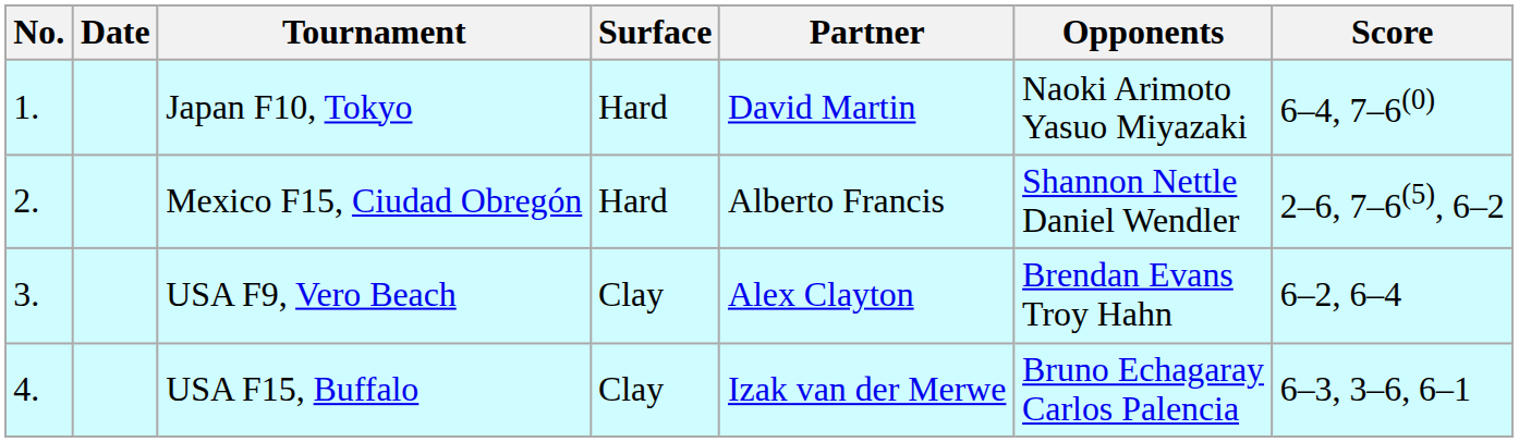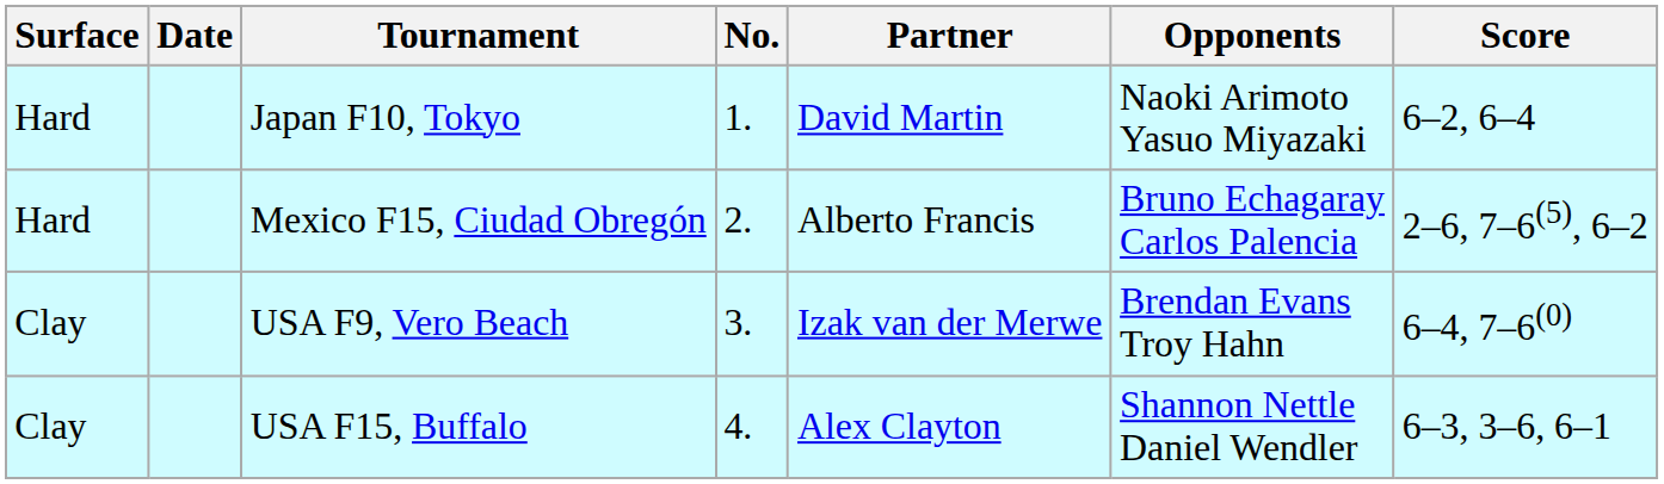columns swapped: No. <-> Surface
Japan F10, Tokyo | Score: 6–4, 7–6(0) -> 6–2, 6–4
Mexico F15, Ciudad Obregón | Opponents: Shannon Nettle Daniel Wendler -> Bruno Echagaray Carlos Palencia
USA F9, Vero Beach | Partner: Alex Clayton -> Izak van der Merwe
USA F9, Vero Beach | Score: 6–2, 6–4 -> 6–4, 7–6(0)
USA F15, Buffalo | Partner: Izak van der Merwe -> Alex Clayton
USA F15, Buffalo | Opponents: Bruno Echagaray Carlos Palencia -> Shannon Nettle Daniel Wendler
